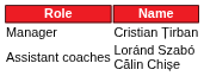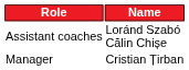rows swapped: Manager <-> Assistant coaches
